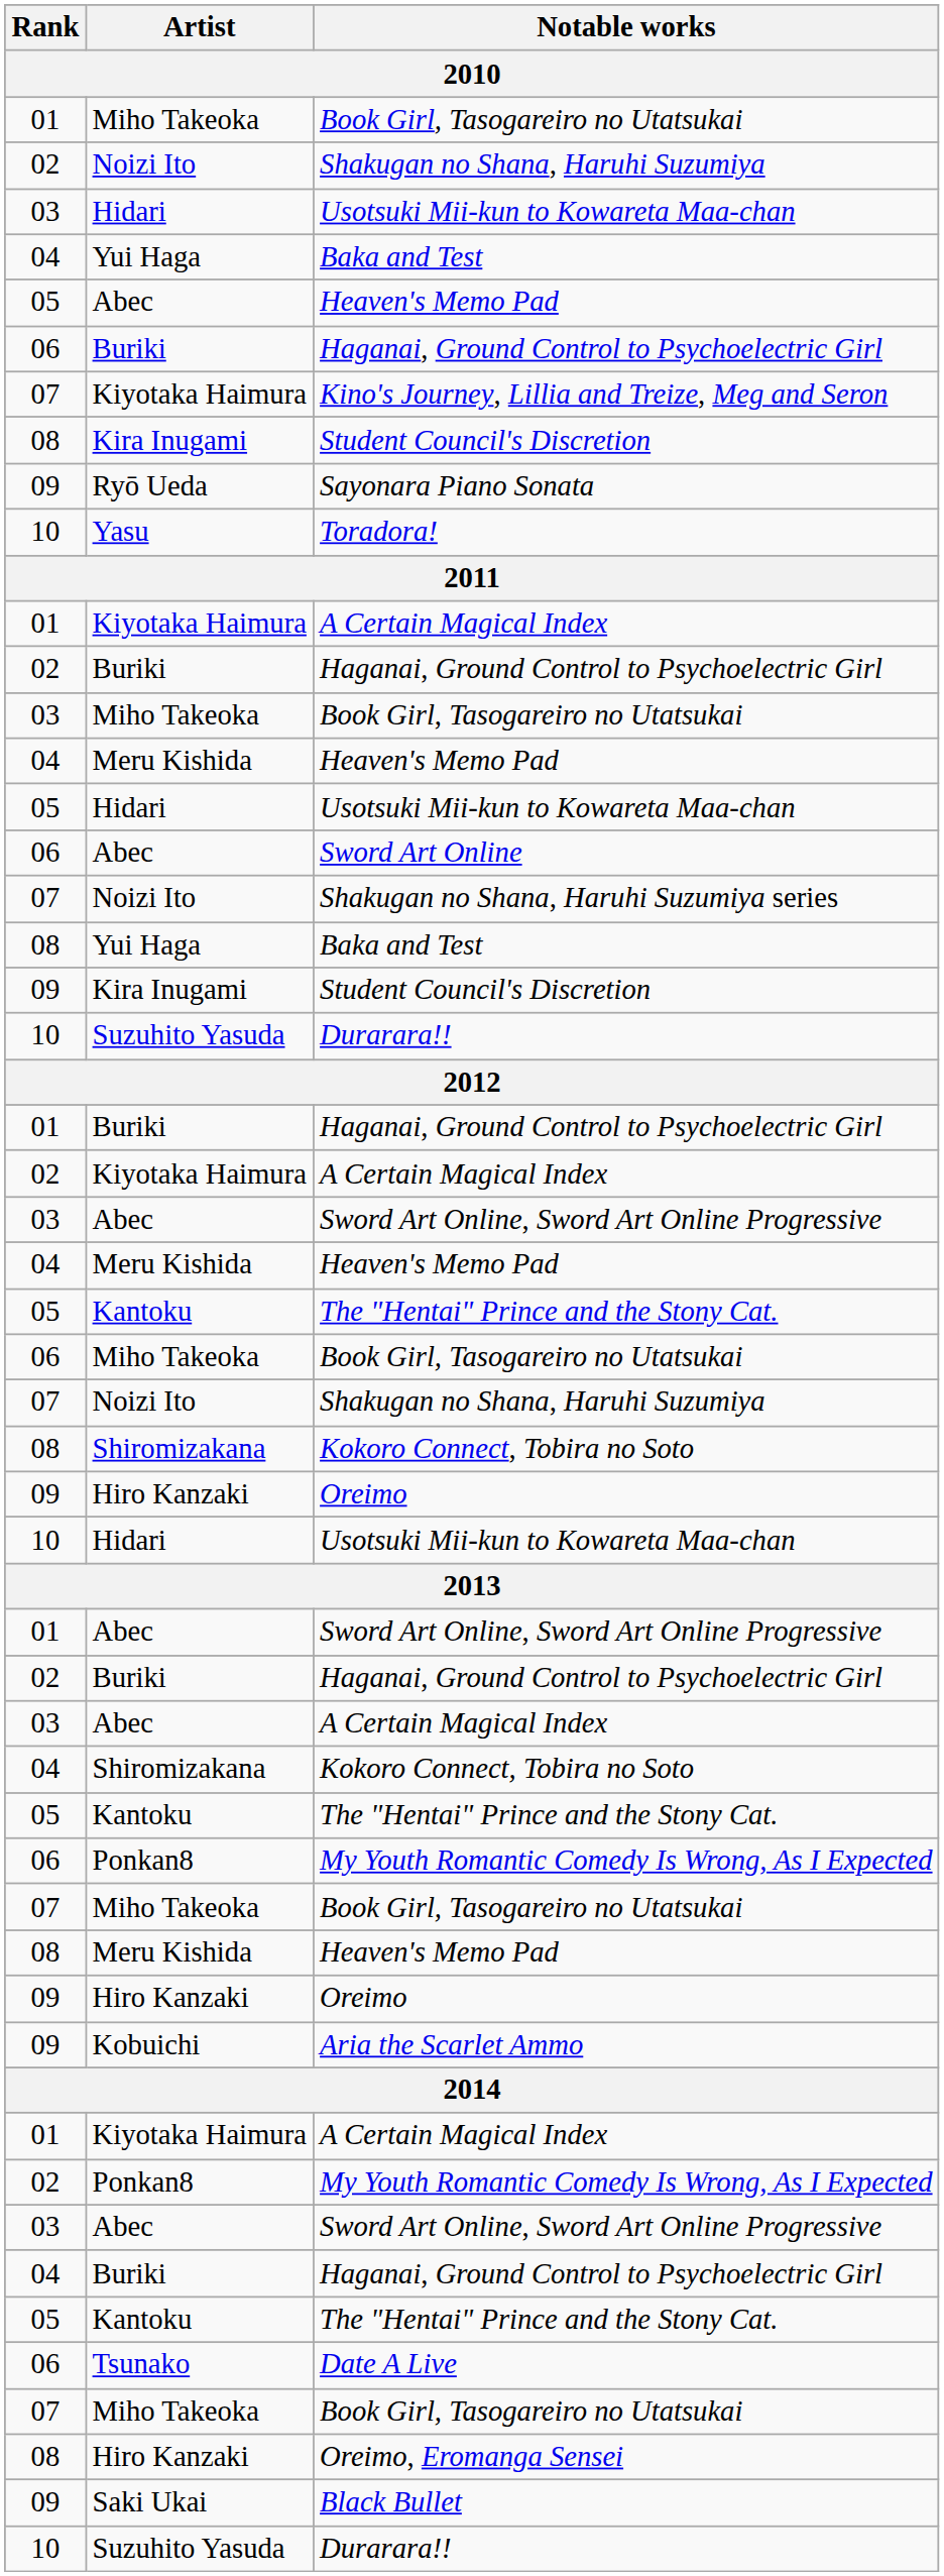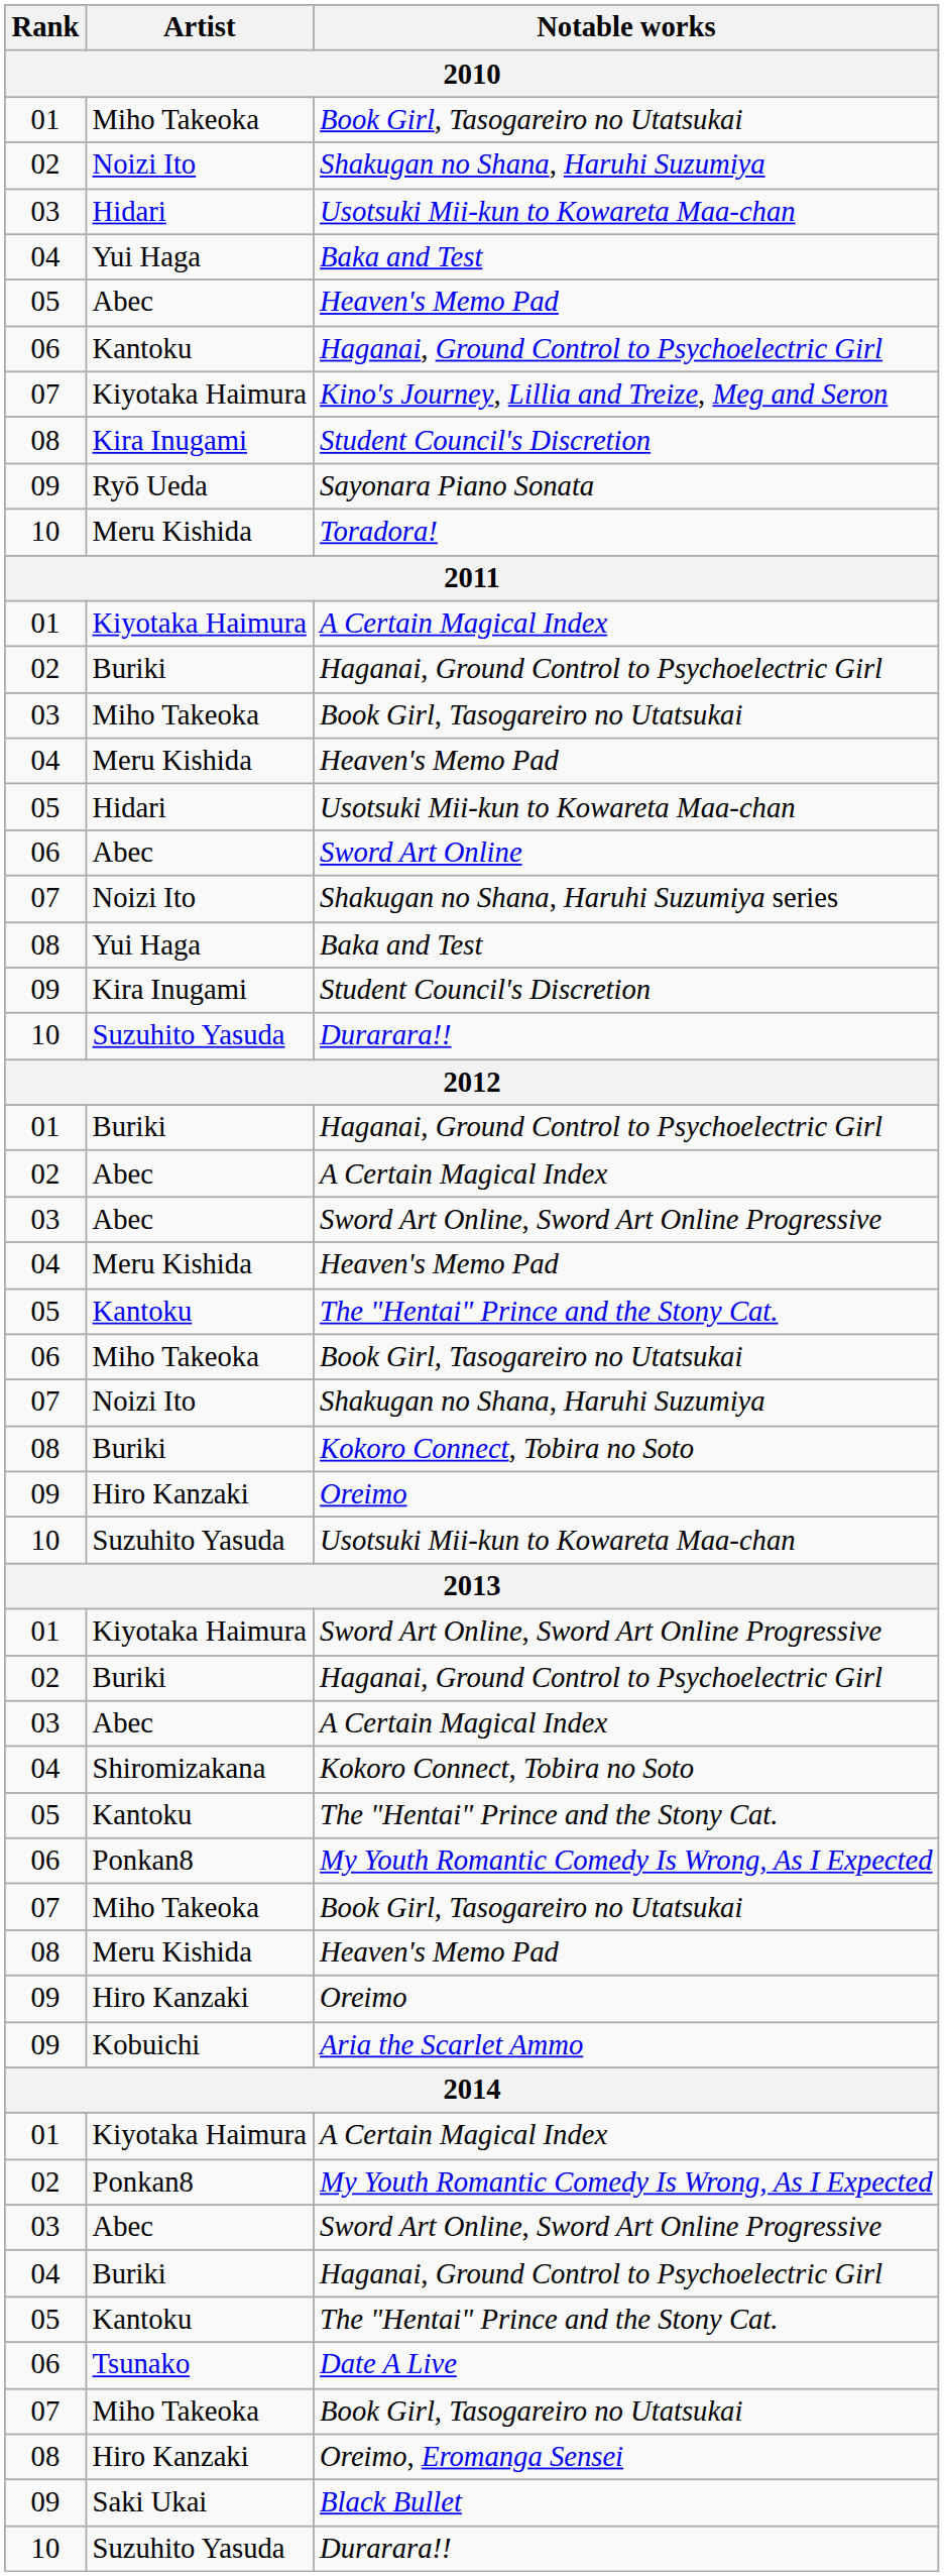06 / Haganai, Ground Control to Psychoelectric Girl | Artist: Buriki -> Kantoku
Toradora! | Artist: Yasu -> Meru Kishida
02 / A Certain Magical Index | Artist: Kiyotaka Haimura -> Abec
08 / Kokoro Connect, Tobira no Soto | Artist: Shiromizakana -> Buriki
10 / Usotsuki Mii-kun to Kowareta Maa-chan | Artist: Hidari -> Suzuhito Yasuda
01 / Sword Art Online, Sword Art Online Progressive | Artist: Abec -> Kiyotaka Haimura
